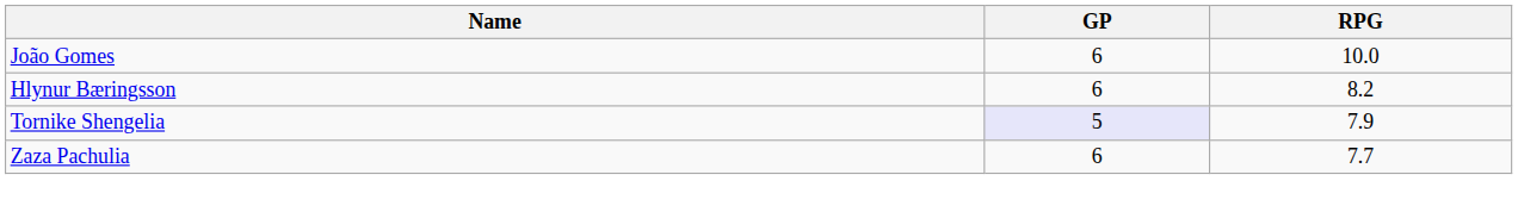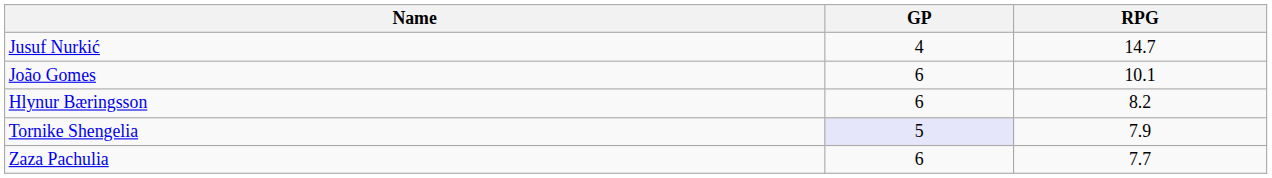+ row: Jusuf Nurkić | 4 | 14.7
João Gomes | RPG: 10.0 -> 10.1
